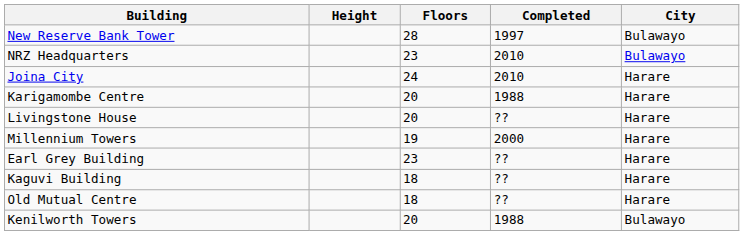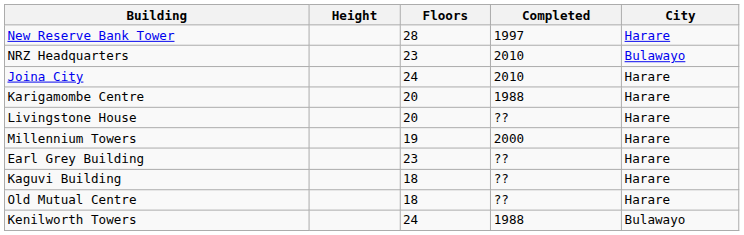New Reserve Bank Tower | City: Bulawayo -> Harare
Kenilworth Towers | Floors: 20 -> 24
